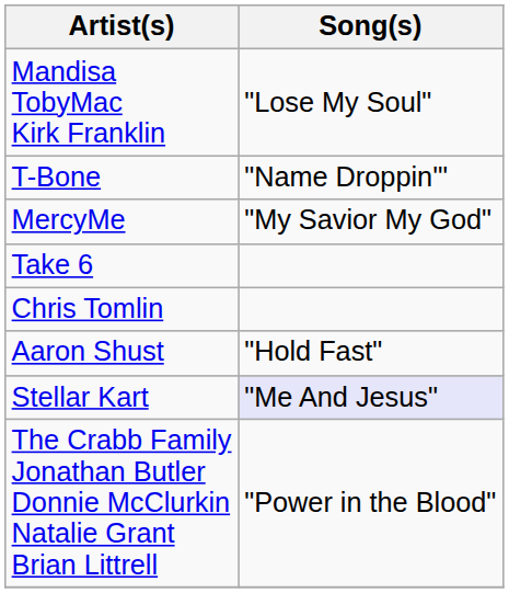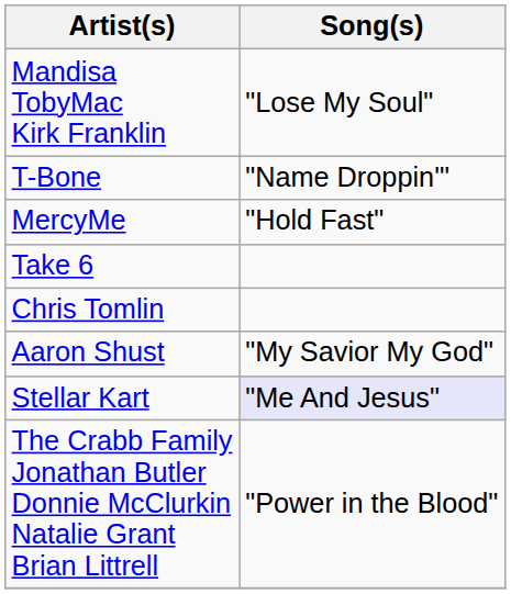MercyMe | Song(s): "My Savior My God" -> "Hold Fast"
Aaron Shust | Song(s): "Hold Fast" -> "My Savior My God"
